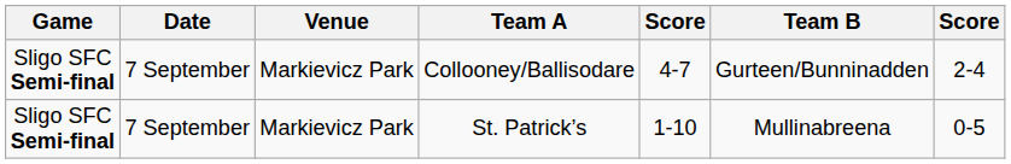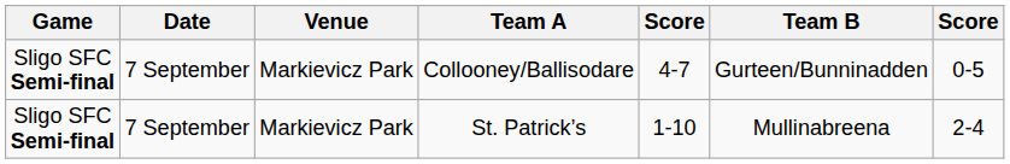Collooney/Ballisodare | column 7: 2-4 -> 0-5
St. Patrick’s | column 7: 0-5 -> 2-4
